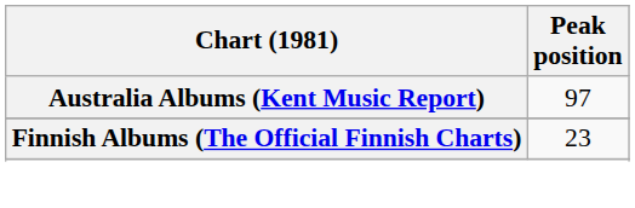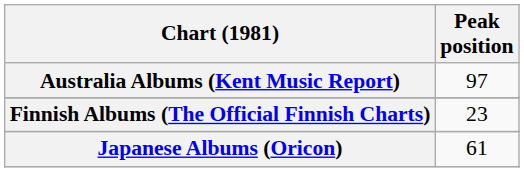+ row: Japanese Albums (Oricon) | 61
